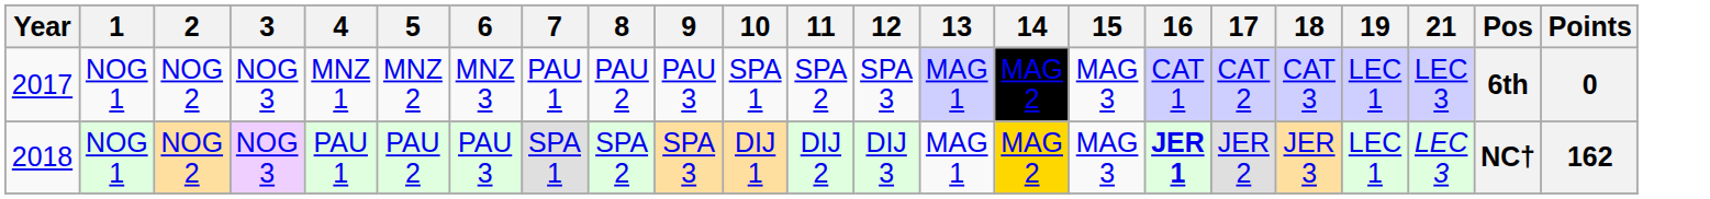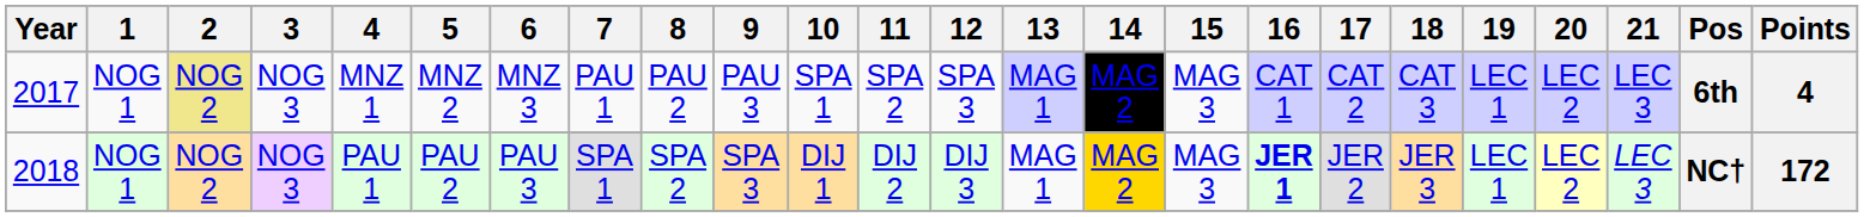+ column: 20 | LEC 2 | LEC 2
2017 | 2: no background -> khaki background
2017 | Points: 0 -> 4
2018 | Points: 162 -> 172
